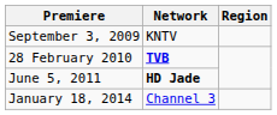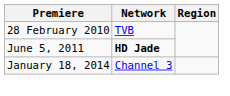- row: September 3, 2009 | KNTV
28 February 2010 | Network: bold -> normal
